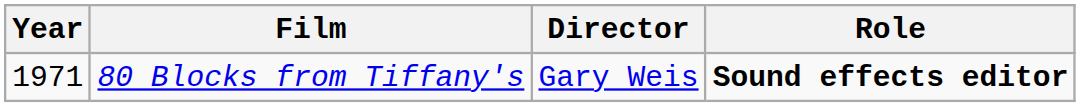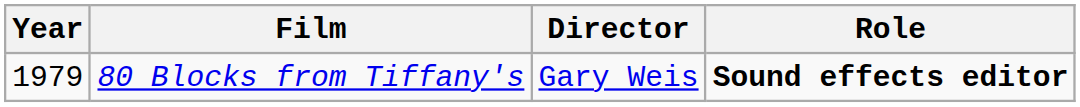80 Blocks from Tiffany's | Year: 1971 -> 1979
